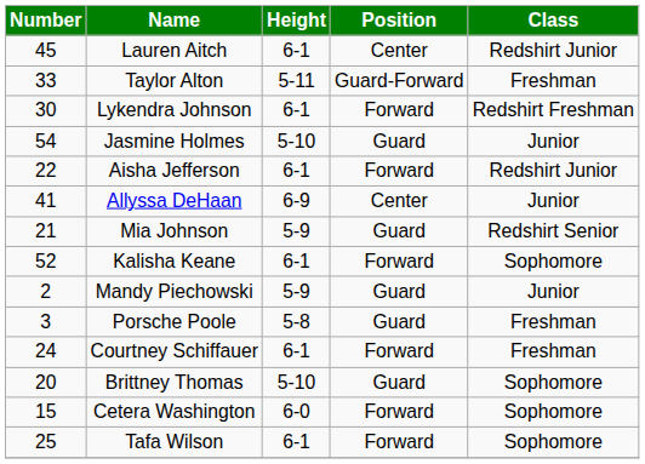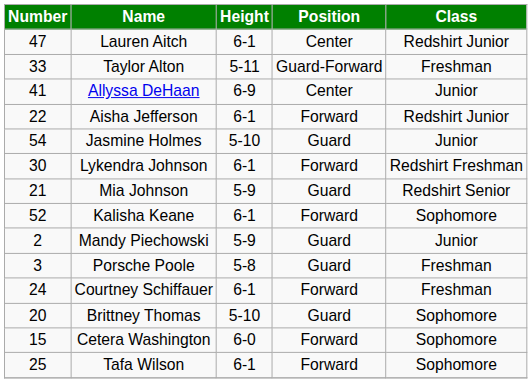Lauren Aitch | Number: 45 -> 47
rows swapped: Allyssa DeHaan <-> Lykendra Johnson
rows swapped: Jasmine Holmes <-> Aisha Jefferson
